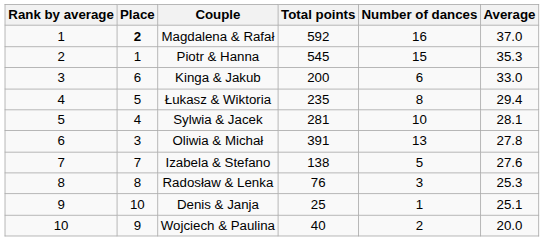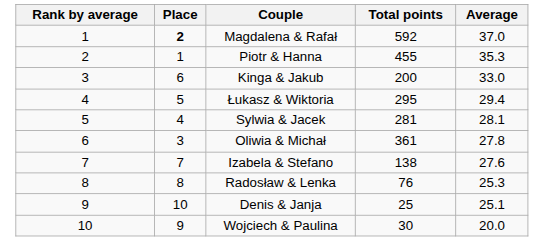- column: Number of dances | 16 | 15 | 6 | 8 | 10 | 13 | 5 | 3 | 1 | 2
Piotr & Hanna | Total points: 545 -> 455
Łukasz & Wiktoria | Total points: 235 -> 295
Oliwia & Michał | Total points: 391 -> 361
Wojciech & Paulina | Total points: 40 -> 30
